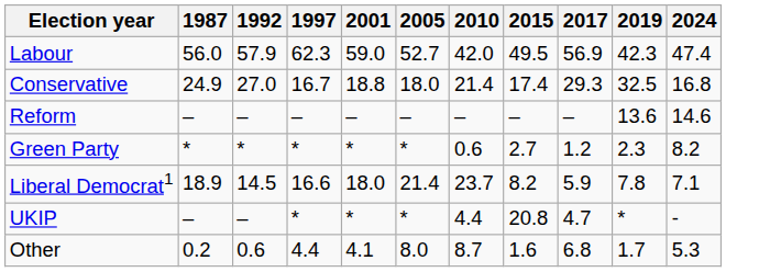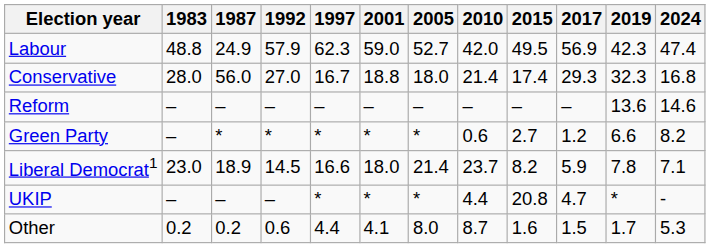+ column: 1983 | 48.8 | 28.0 | – | – | 23.0 | – | 0.2
Labour | 1987: 56.0 -> 24.9
Conservative | 1987: 24.9 -> 56.0
Conservative | 2019: 32.5 -> 32.3
Green Party | 2019: 2.3 -> 6.6
Other | 2017: 6.8 -> 1.5
